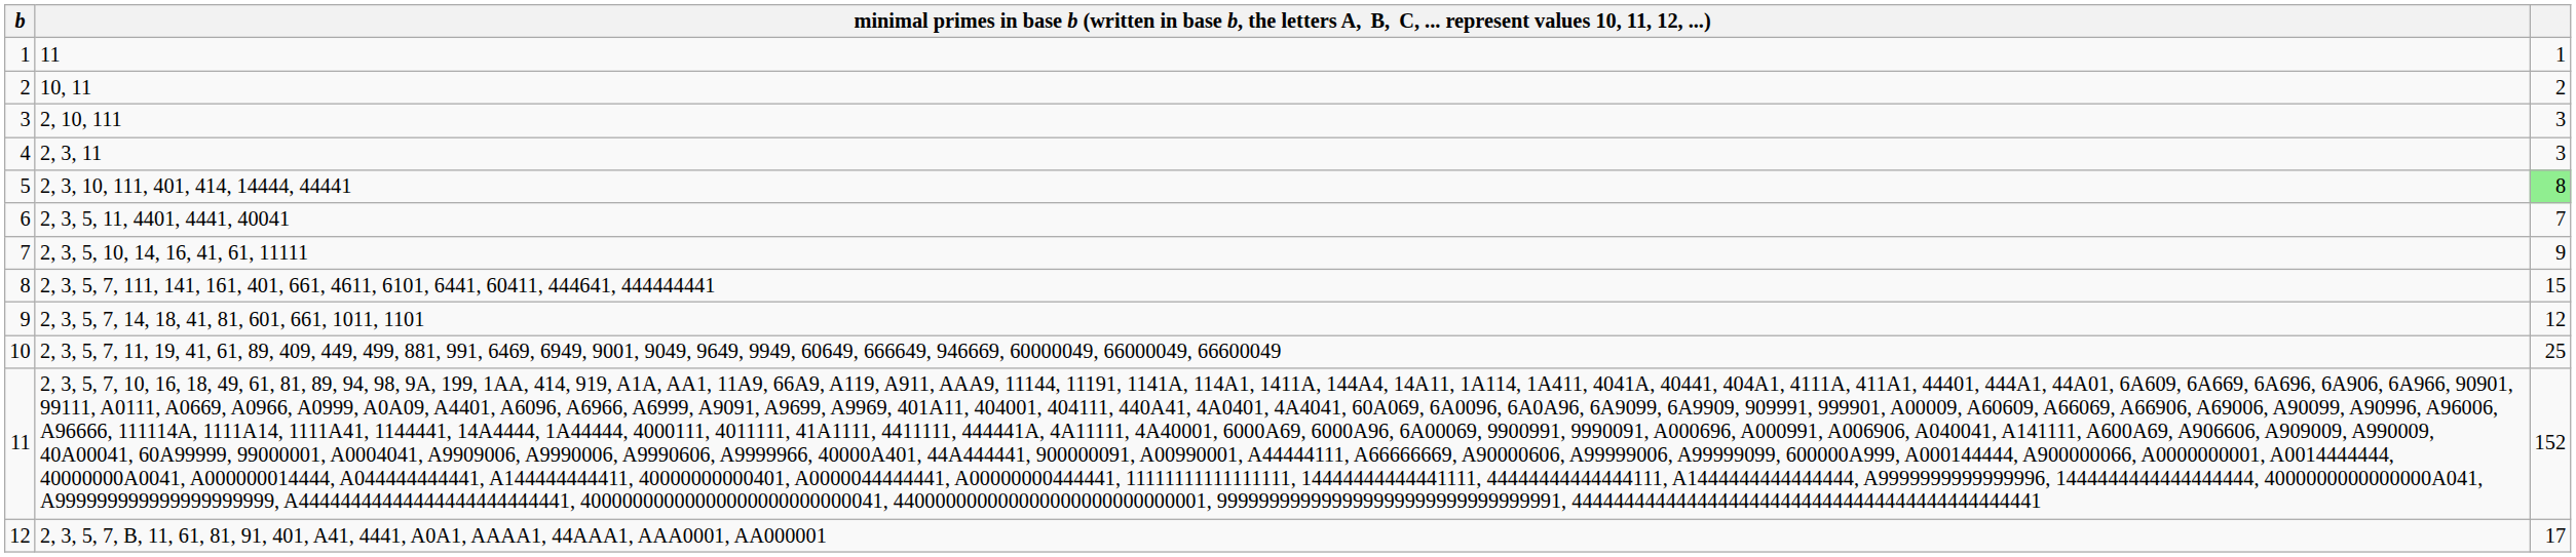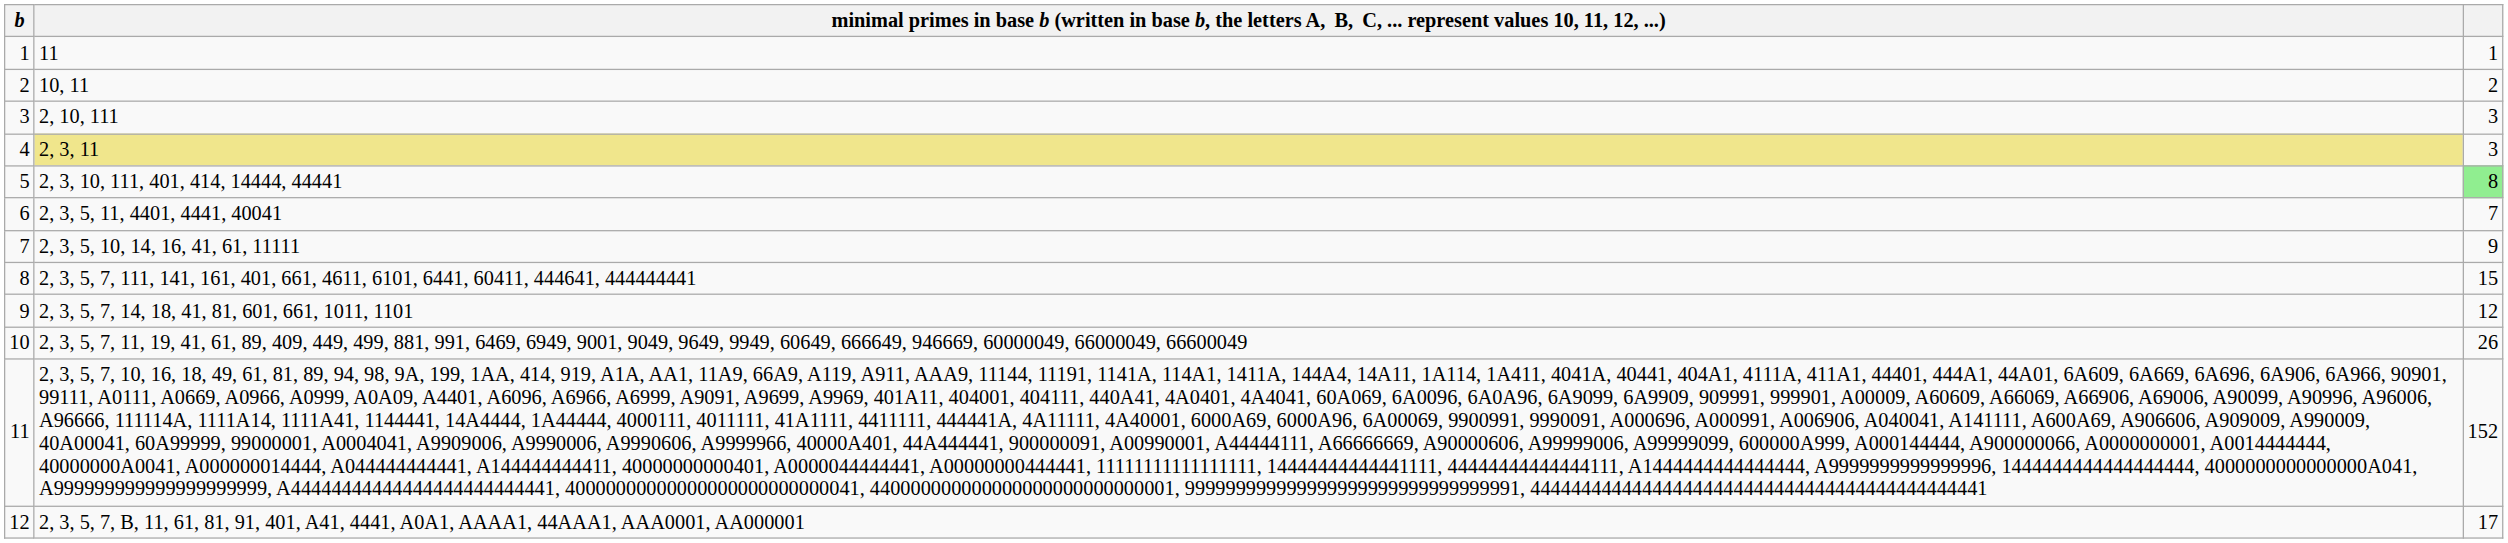4 | column 2: no background -> khaki background
10 | column 3: 25 -> 26
